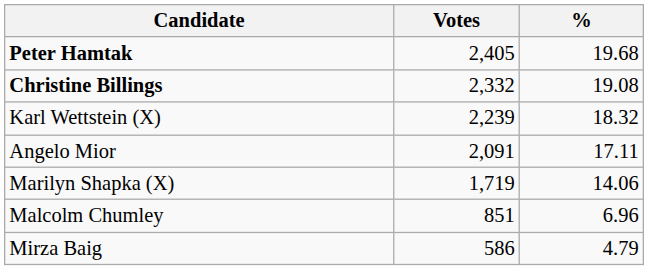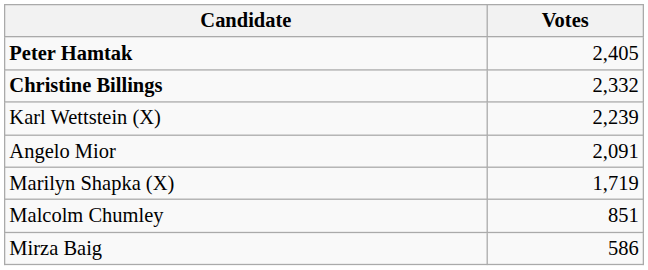- column: % | 19.68 | 19.08 | 18.32 | 17.11 | 14.06 | 6.96 | 4.79
